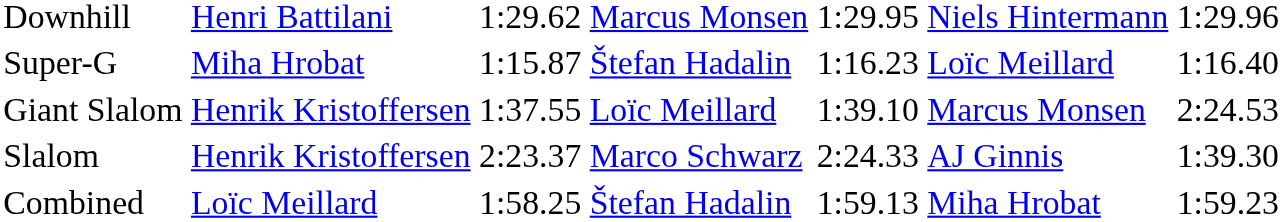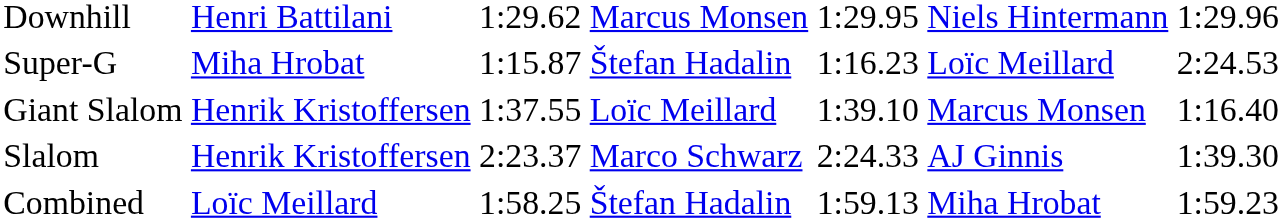Super-G | column 7: 1:16.40 -> 2:24.53
Giant Slalom | column 7: 2:24.53 -> 1:16.40
